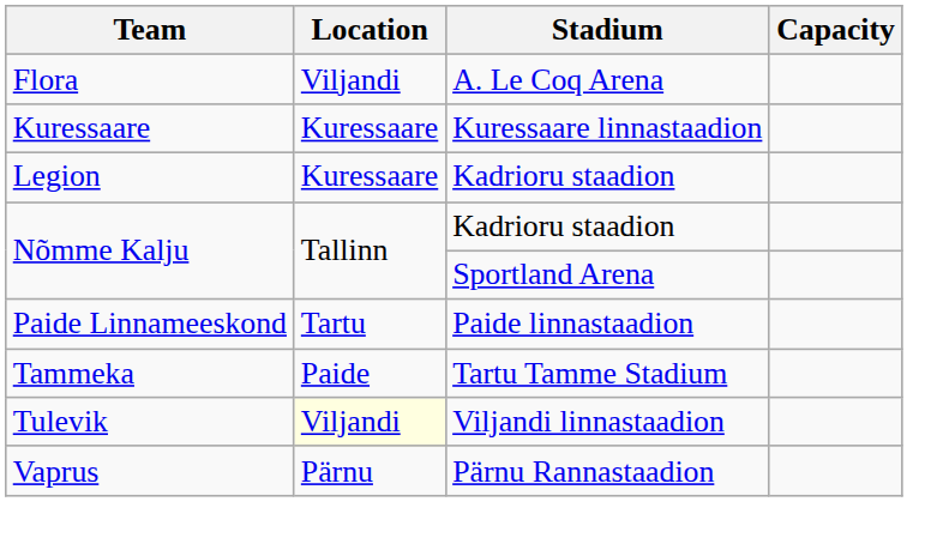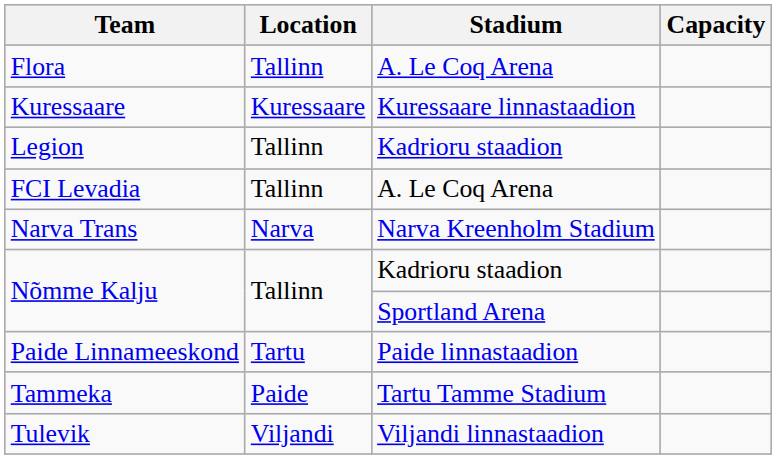Flora | Location: Viljandi -> Tallinn
Legion | Location: Kuressaare -> Tallinn
+ row: FCI Levadia | Tallinn | A. Le Coq Arena
+ row: Narva Trans | Narva | Narva Kreenholm Stadium
Tulevik | Location: lightyellow background -> no background
- row: Vaprus | Pärnu | Pärnu Rannastaadion
